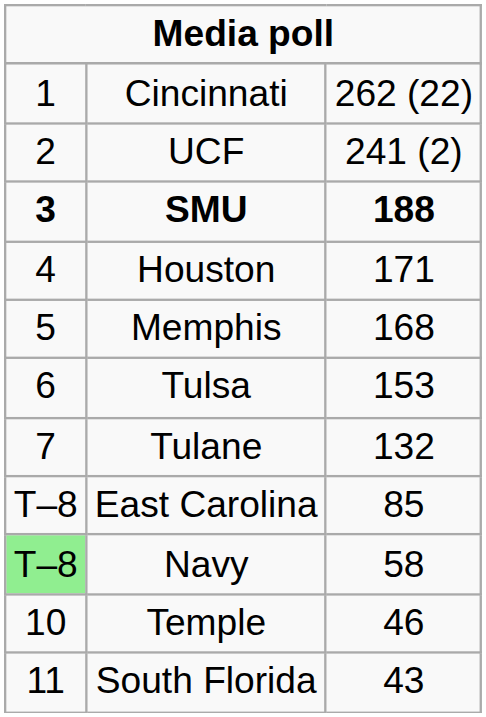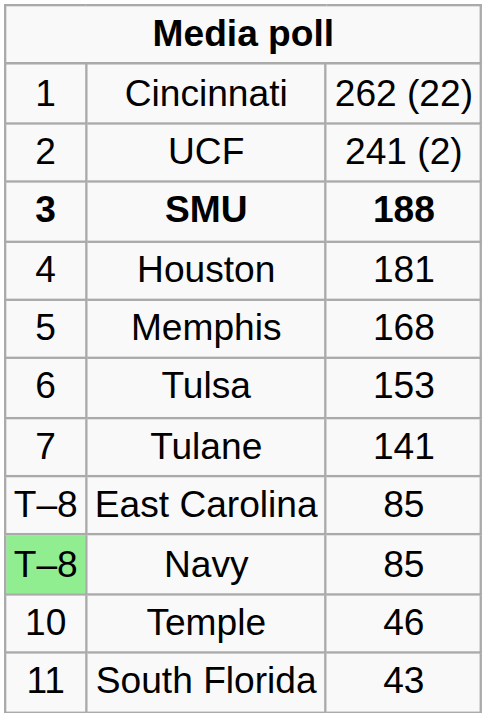Houston | column 3: 171 -> 181
Tulane | column 3: 132 -> 141
Navy | column 3: 58 -> 85
